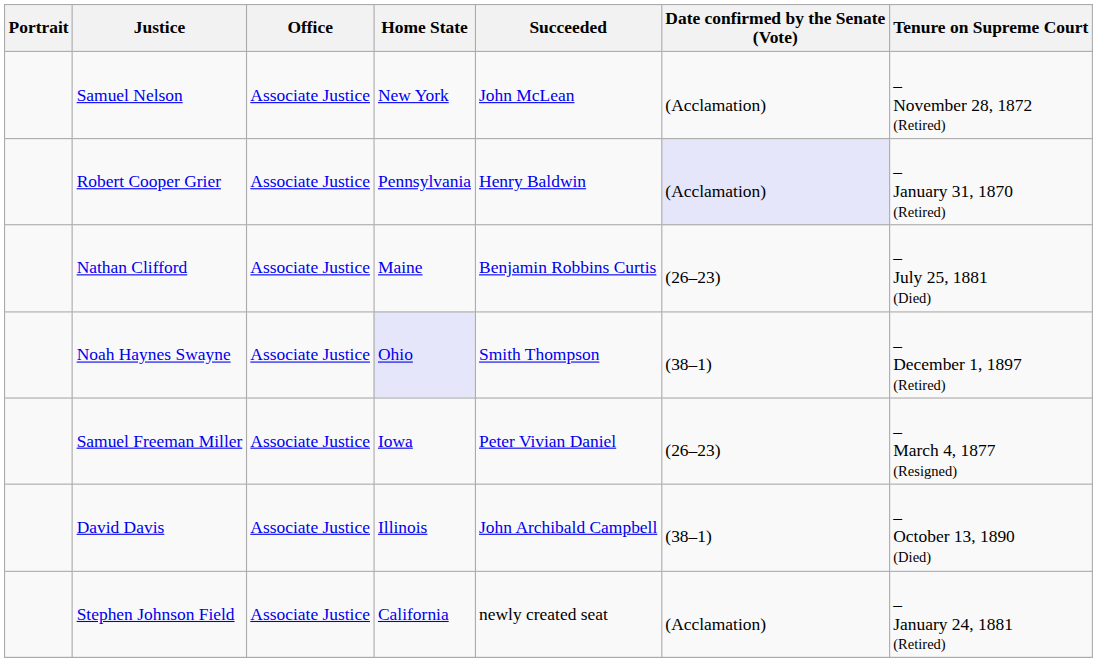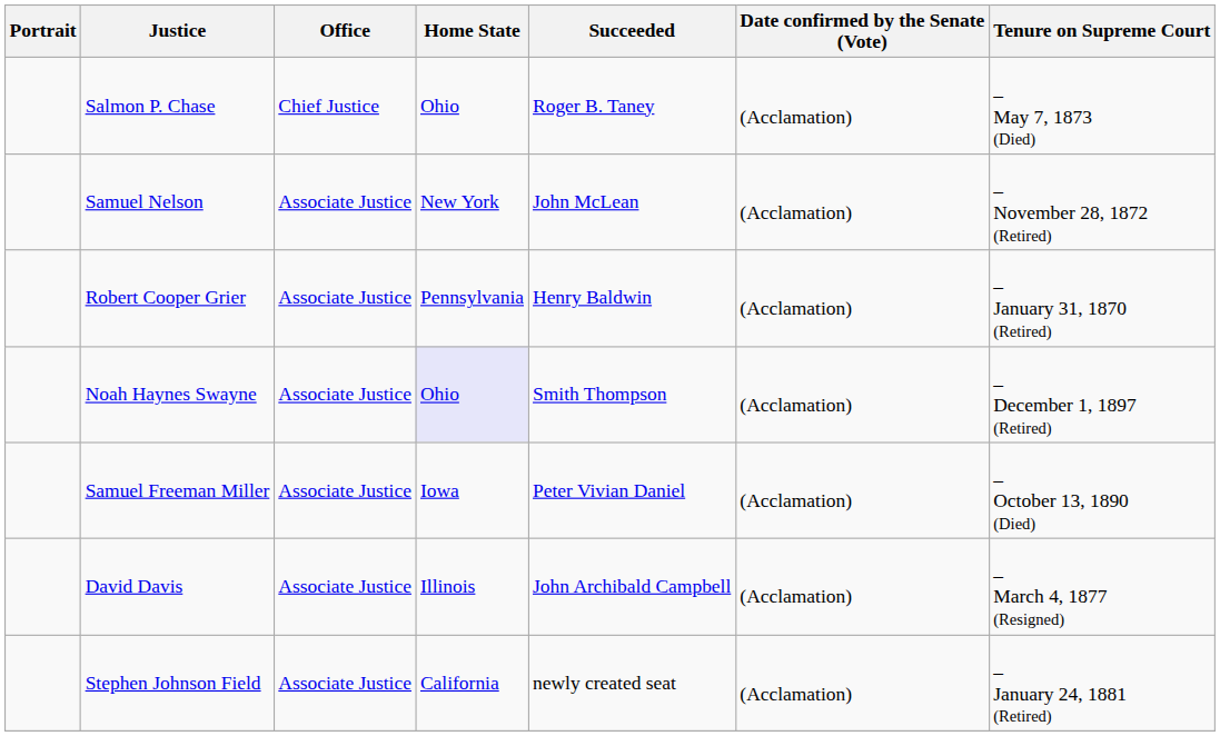+ row: Salmon P. Chase | Chief Justice | Ohio | Roger B. Taney | (Acclamation) | – May 7, 1873 (Died)
Robert Cooper Grier | Date confirmed by the Senate (Vote): lavender background -> no background
- row: Nathan Clifford | Associate Justice | Maine | Benjamin Robbins Curtis | (26–23) | – July 25, 1881 (Died)
Noah Haynes Swayne | Date confirmed by the Senate (Vote): (38–1) -> (Acclamation)
Samuel Freeman Miller | Date confirmed by the Senate (Vote): (26–23) -> (Acclamation)
Samuel Freeman Miller | Tenure on Supreme Court: – March 4, 1877 (Resigned) -> – October 13, 1890 (Died)
David Davis | Date confirmed by the Senate (Vote): (38–1) -> (Acclamation)
David Davis | Tenure on Supreme Court: – October 13, 1890 (Died) -> – March 4, 1877 (Resigned)
